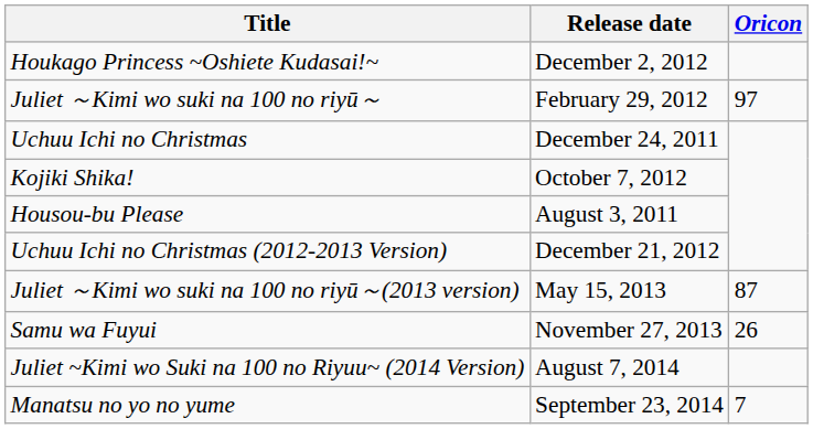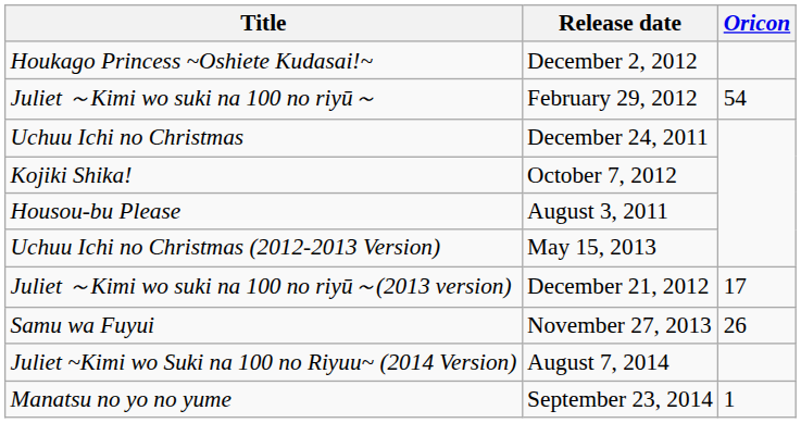Juliet ～Kimi wo suki na 100 no riyū～ | Oricon: 97 -> 54
Uchuu Ichi no Christmas (2012-2013 Version) | Release date: December 21, 2012 -> May 15, 2013
Juliet ～Kimi wo suki na 100 no riyū～(2013 version) | Release date: May 15, 2013 -> December 21, 2012
Juliet ～Kimi wo suki na 100 no riyū～(2013 version) | Oricon: 87 -> 17
Manatsu no yo no yume | Oricon: 7 -> 1
